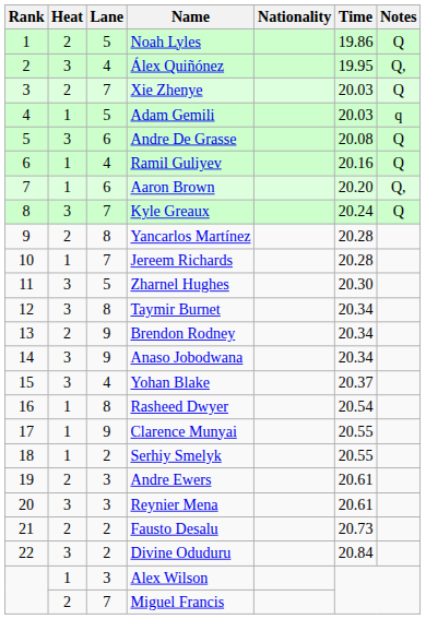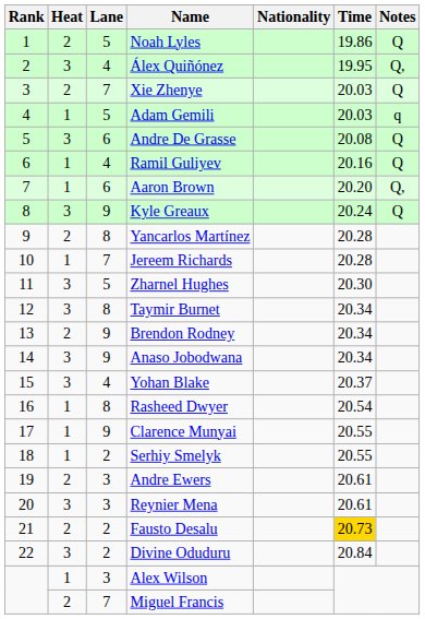Kyle Greaux | Lane: 7 -> 9
Fausto Desalu | Time: no background -> gold background
